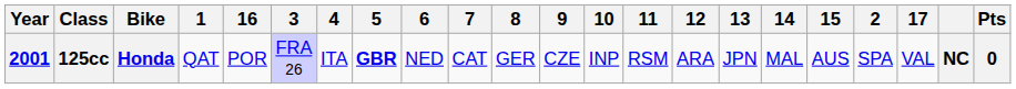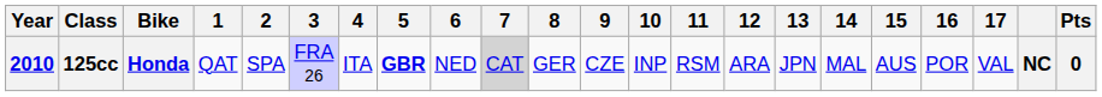columns swapped: 2 <-> 16
125cc | Year: 2001 -> 2010
125cc | 7: no background -> lightgrey background
